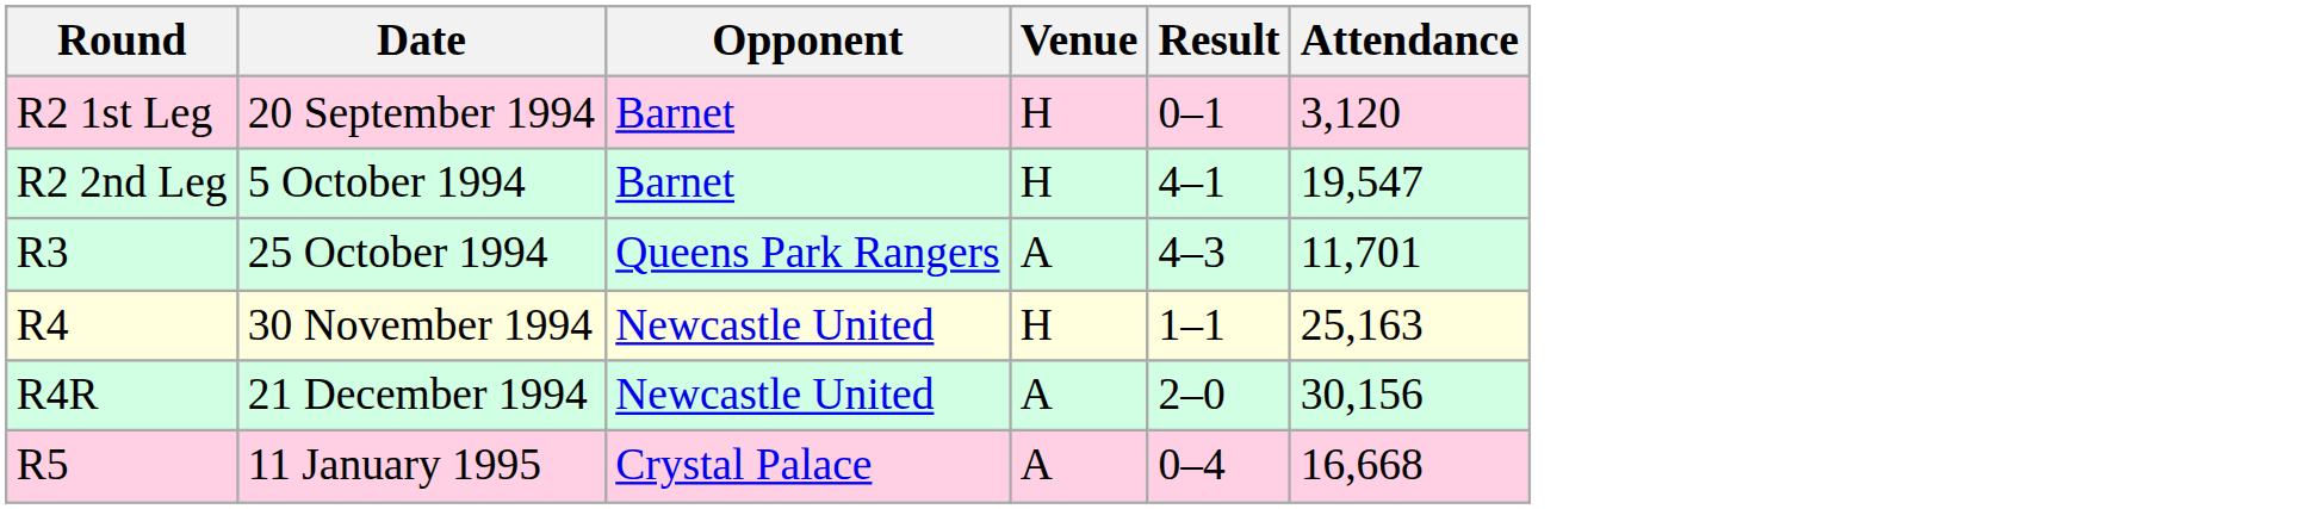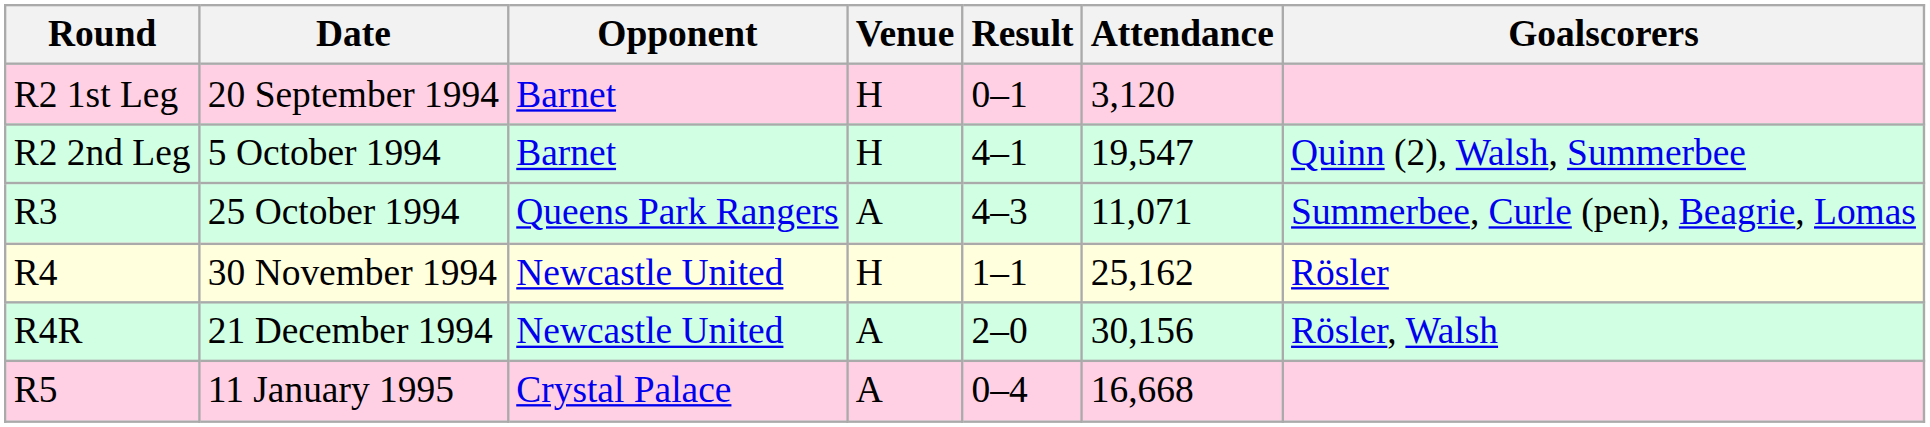+ column: Goalscorers | Quinn (2), Walsh, Summerbee | Summerbee, Curle (pen), Beagrie, Lomas | Rösler | Rösler, Walsh
R3 | Attendance: 11,701 -> 11,071
R4 | Attendance: 25,163 -> 25,162
